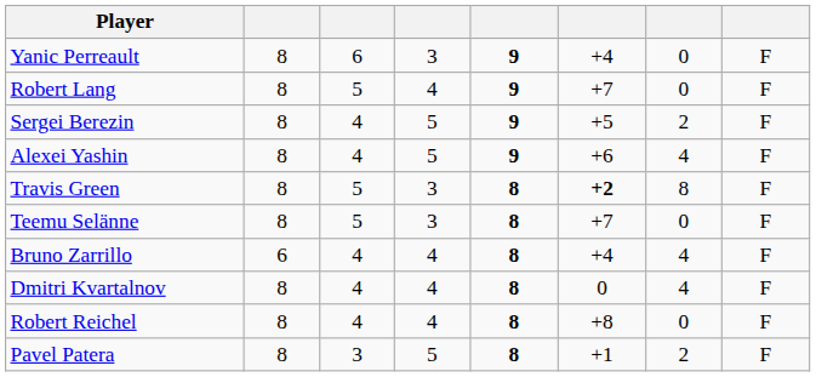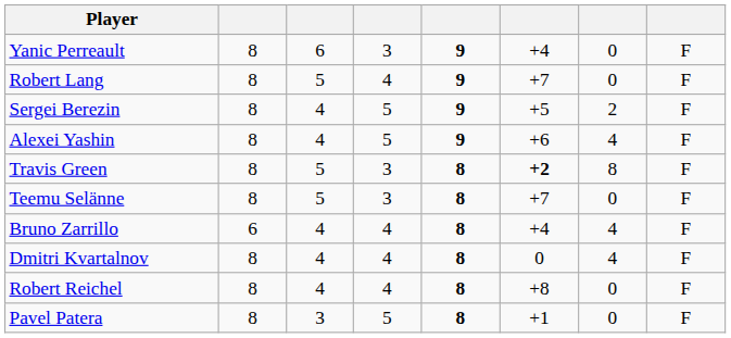Pavel Patera | column 7: 2 -> 0
